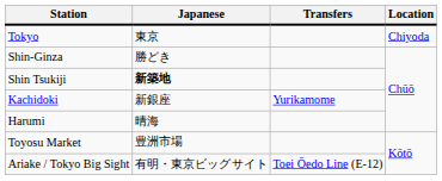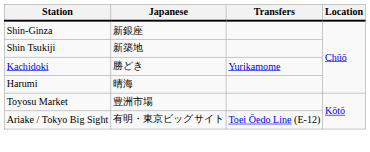- row: Tokyo | 東京 | Chiyoda
Shin-Ginza | Japanese: 勝どき -> 新銀座
Shin Tsukiji | Japanese: bold -> normal
Kachidoki | Japanese: 新銀座 -> 勝どき
